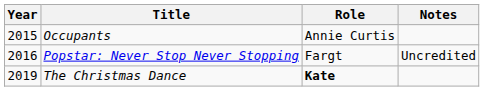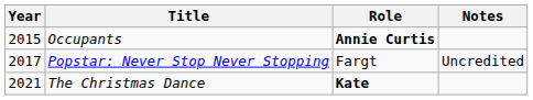Occupants | Role: normal -> bold
Popstar: Never Stop Never Stopping | Year: 2016 -> 2017
The Christmas Dance | Year: 2019 -> 2021
